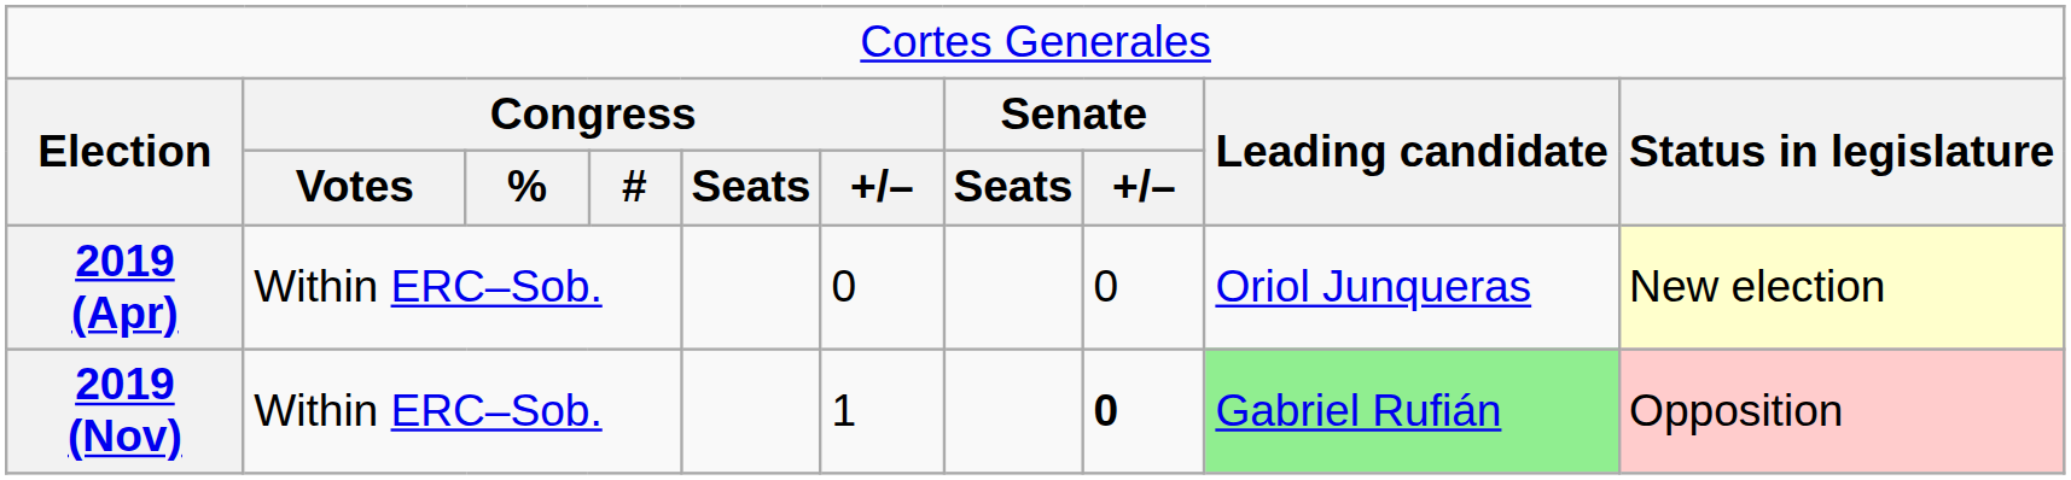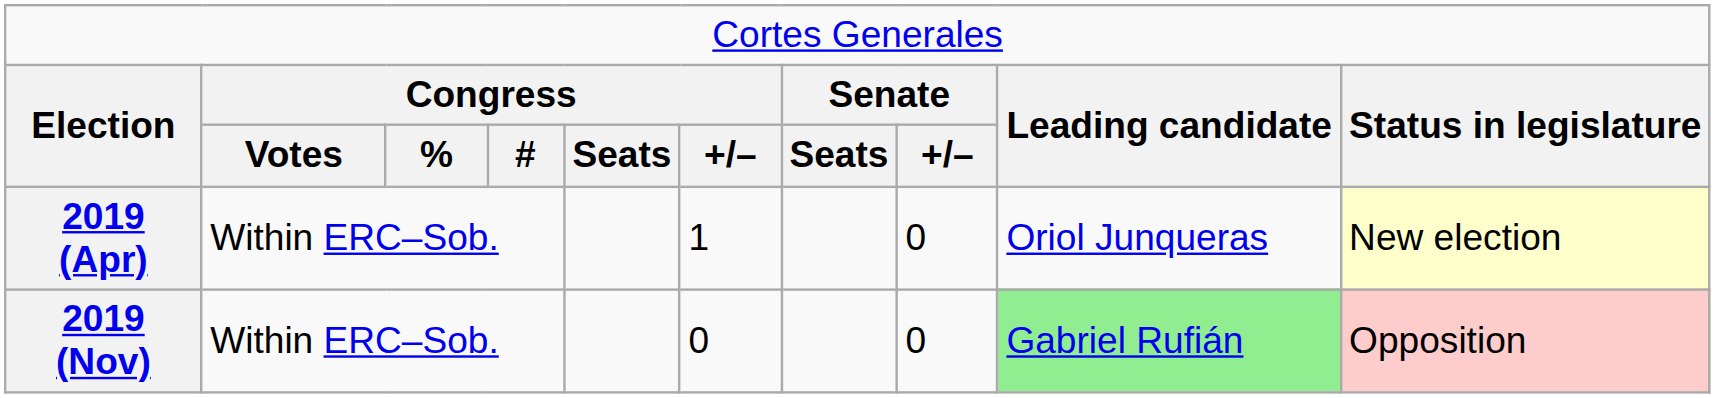2019 (Apr) | column 6: 0 -> 1
2019 (Nov) | column 6: 1 -> 0
2019 (Nov) | column 8: bold -> normal
